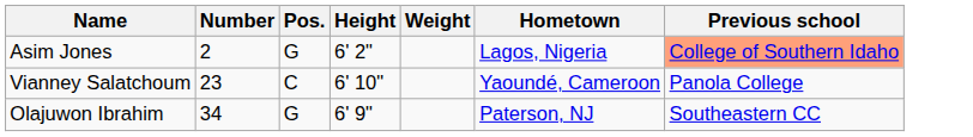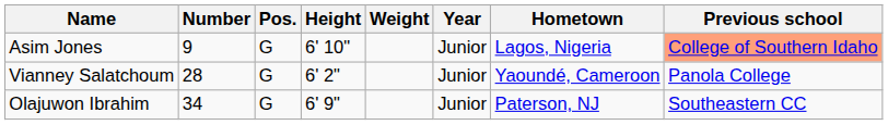+ column: Year | Junior | Junior | Junior
Asim Jones | Number: 2 -> 9
Asim Jones | Height: 6' 2" -> 6' 10"
Vianney Salatchoum | Number: 23 -> 28
Vianney Salatchoum | Pos.: C -> G
Vianney Salatchoum | Height: 6' 10" -> 6' 2"
